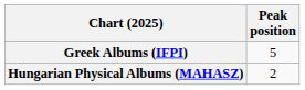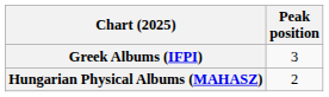Greek Albums (IFPI) | Peak position: 5 -> 3
